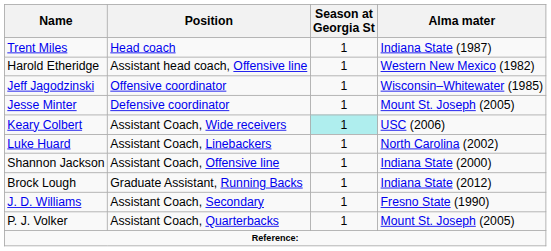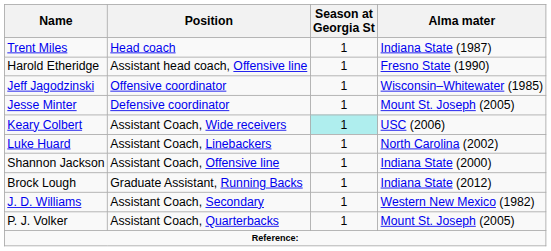Harold Etheridge | Alma mater: Western New Mexico (1982) -> Fresno State (1990)
J. D. Williams | Alma mater: Fresno State (1990) -> Western New Mexico (1982)
